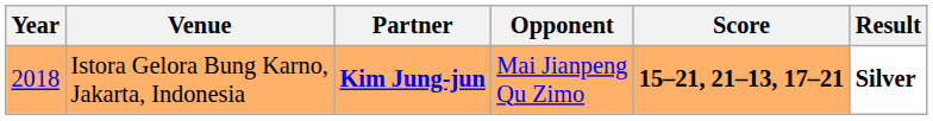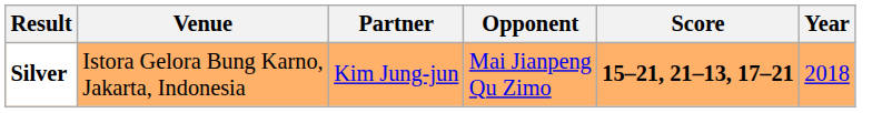columns swapped: Year <-> Result
Istora Gelora Bung Karno, Jakarta, Indonesia | Partner: bold -> normal
